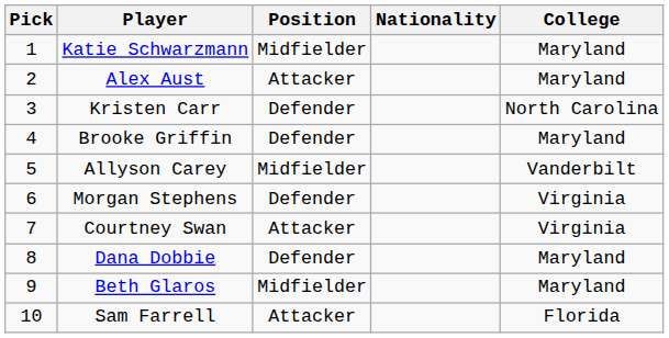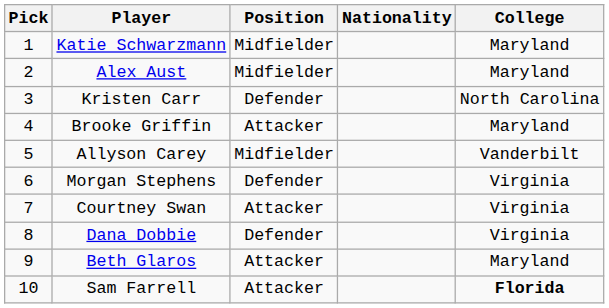Alex Aust | Position: Attacker -> Midfielder
Brooke Griffin | Position: Defender -> Attacker
Dana Dobbie | College: Maryland -> Virginia
Beth Glaros | Position: Midfielder -> Attacker
Sam Farrell | College: normal -> bold
